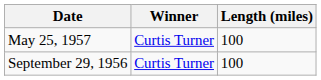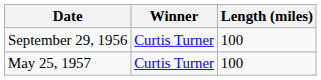rows swapped: September 29, 1956 <-> May 25, 1957
